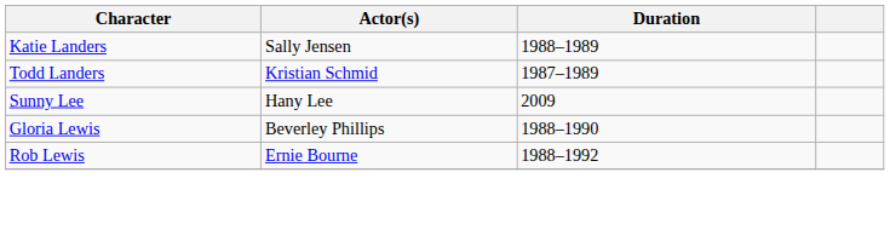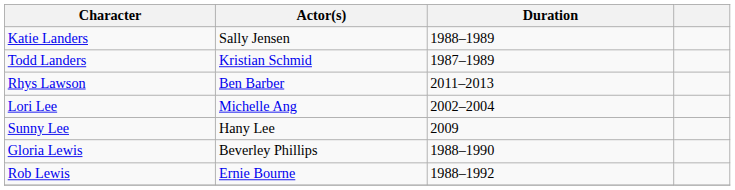+ row: Rhys Lawson | Ben Barber | 2011–2013
+ row: Lori Lee | Michelle Ang | 2002–2004
